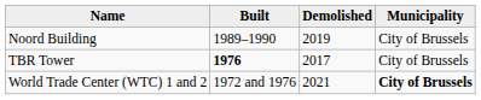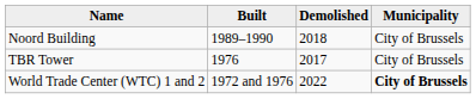Noord Building | column 3: 2019 -> 2018
TBR Tower | column 2: bold -> normal
World Trade Center (WTC) 1 and 2 | column 3: 2021 -> 2022
